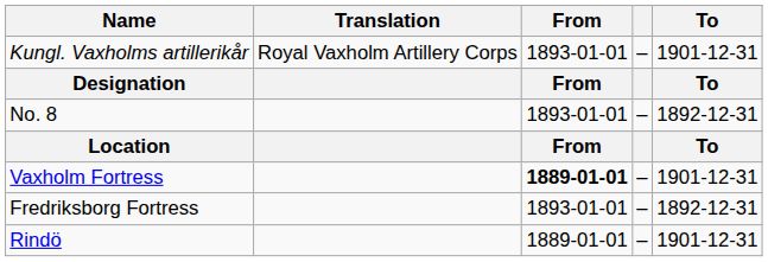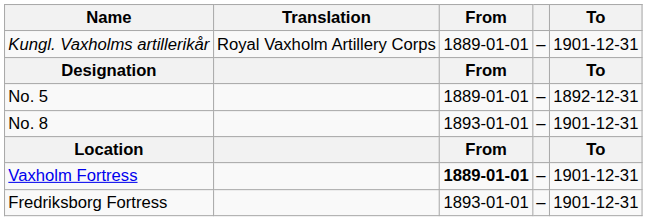Kungl. Vaxholms artillerikår | From: 1893-01-01 -> 1889-01-01
+ row: No. 5 | 1889-01-01 | – | 1892-12-31
No. 8 | To: 1892-12-31 -> 1901-12-31
Fredriksborg Fortress | To: 1892-12-31 -> 1901-12-31
- row: Rindö | 1889-01-01 | – | 1901-12-31
